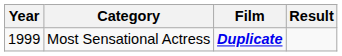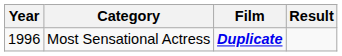Most Sensational Actress | Year: 1999 -> 1996
